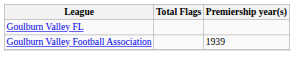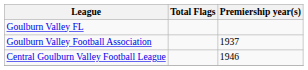Goulburn Valley Football Association | Premiership year(s): 1939 -> 1937
+ row: Central Goulburn Valley Football League | 1946
